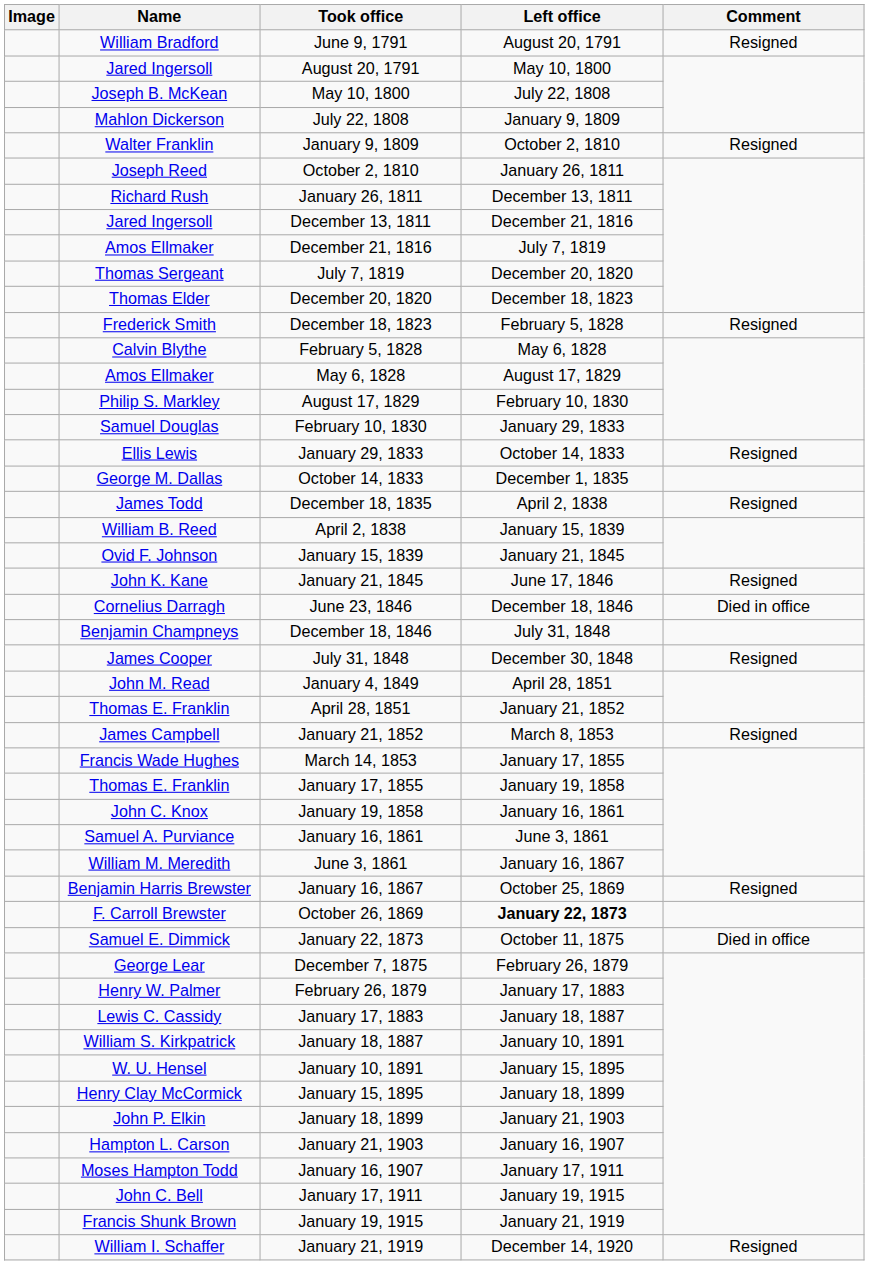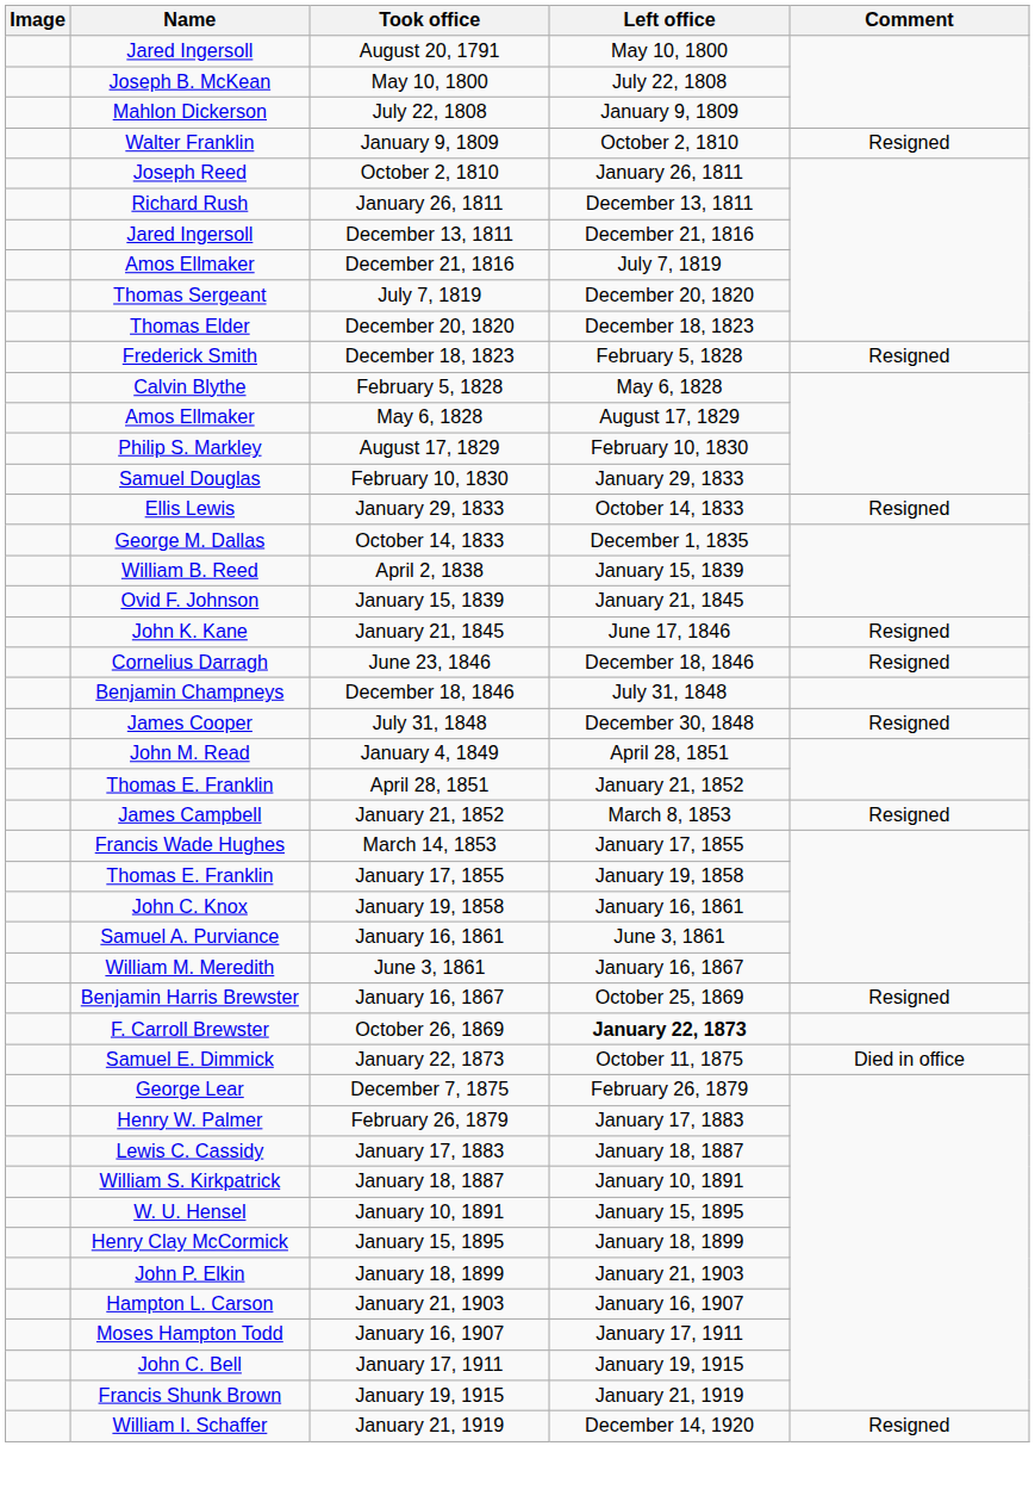- row: William Bradford | June 9, 1791 | August 20, 1791 | Resigned
- row: James Todd | December 18, 1835 | April 2, 1838 | Resigned
June 23, 1846 | Comment: Died in office -> Resigned
